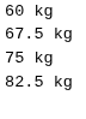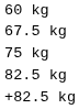+ row: +82.5 kg
